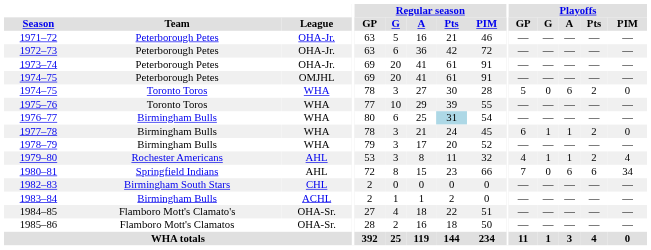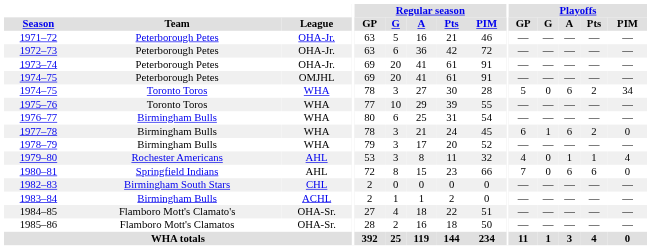1974–75 / Toronto Toros | Playoffs / PIM: 0 -> 34
1976–77 | Regular season / Pts: lightblue background -> no background
1977–78 | Playoffs / A: 1 -> 6
1979–80 | Playoffs / G: 1 -> 0
1979–80 | Playoffs / Pts: 2 -> 1
1980–81 | Playoffs / PIM: 34 -> 0
